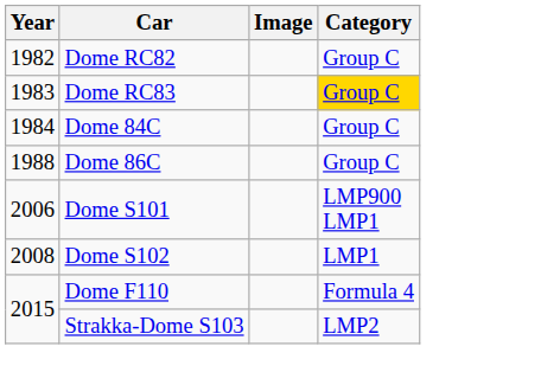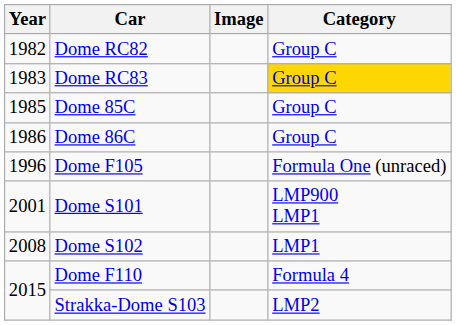- row: 1984 | Dome 84C | Group C
+ row: 1985 | Dome 85C | Group C
Dome 86C | Year: 1988 -> 1986
+ row: 1996 | Dome F105 | Formula One (unraced)
Dome S101 | Year: 2006 -> 2001
